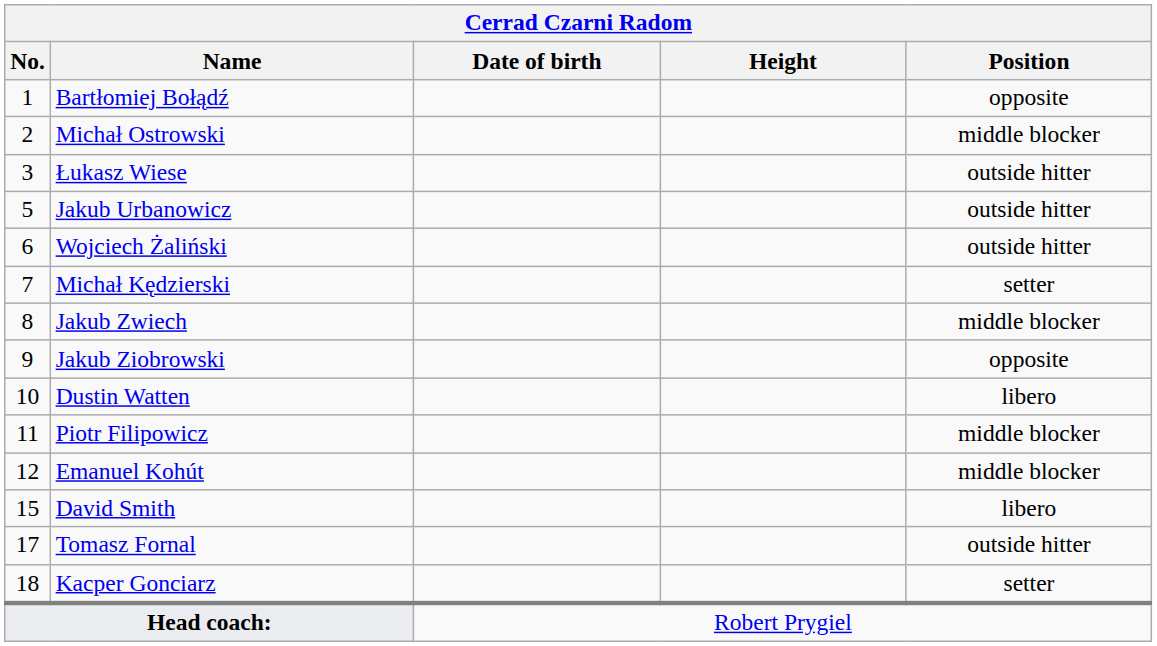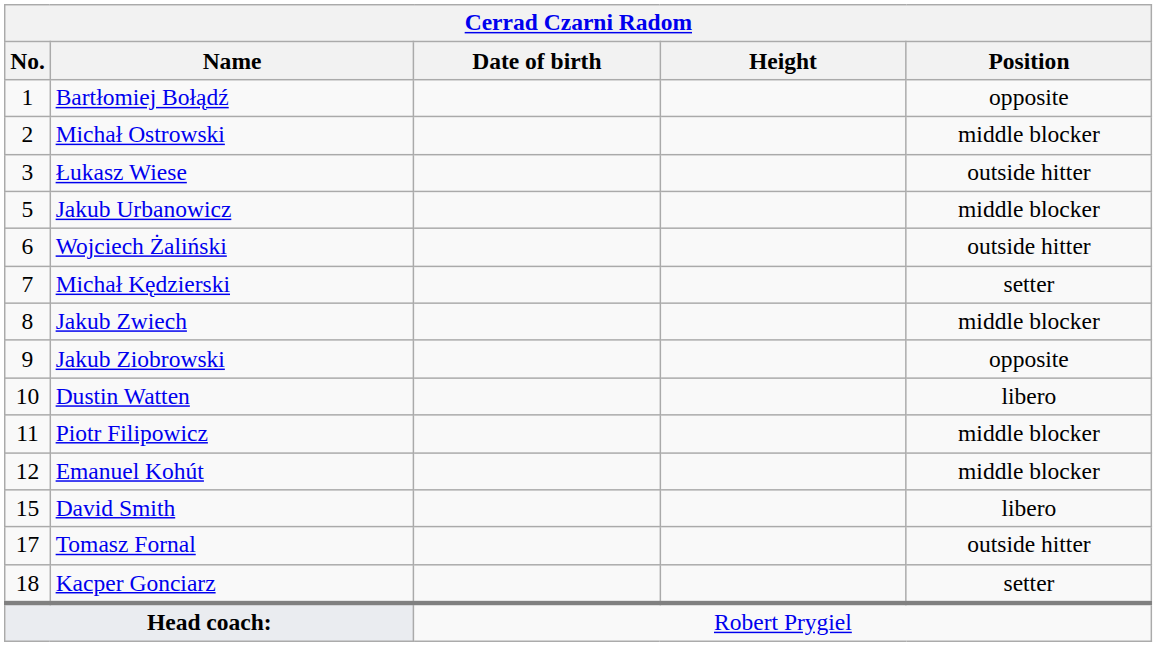Jakub Urbanowicz | Position: outside hitter -> middle blocker
